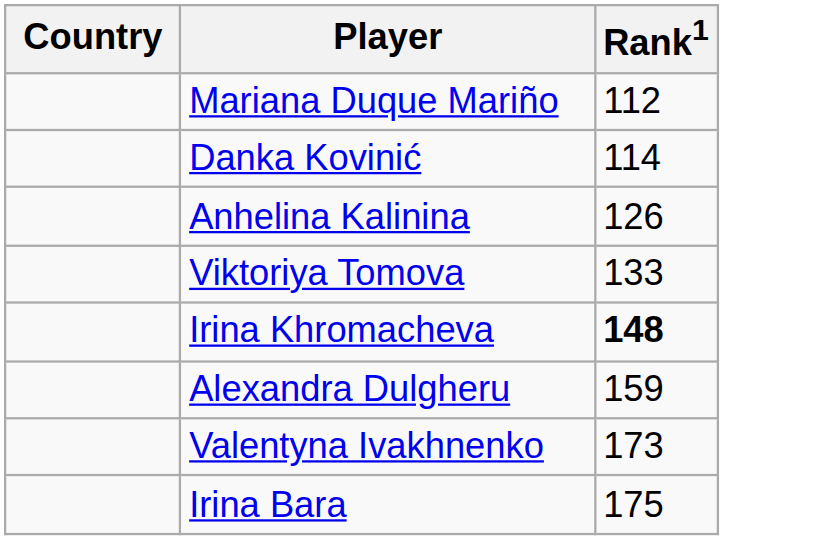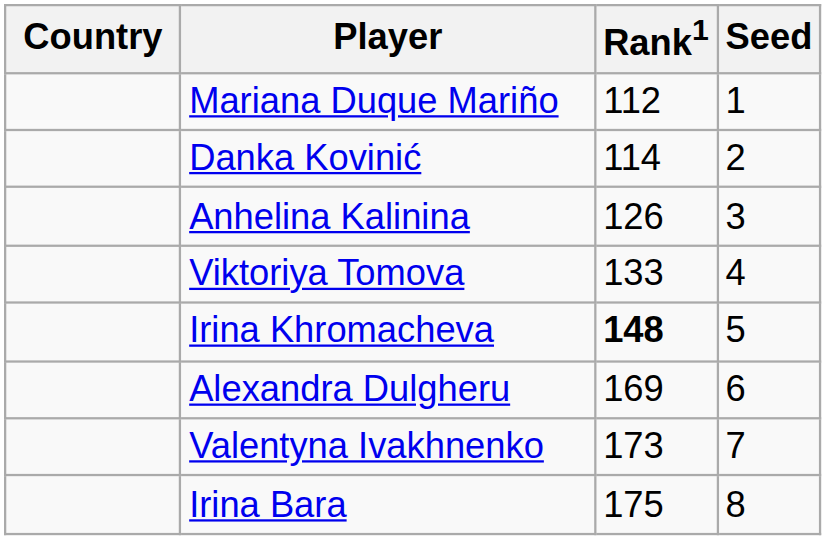+ column: Seed | 1 | 2 | 3 | 4 | 5 | 6 | 7 | 8
Alexandra Dulgheru | Rank1: 159 -> 169
